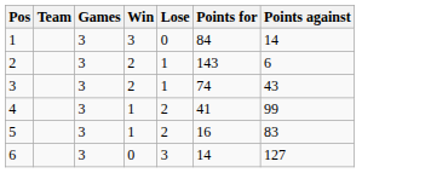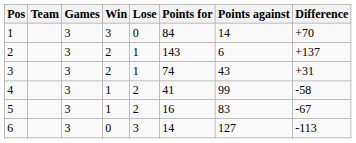+ column: Difference | +70 | +137 | +31 | -58 | -67 | -113
